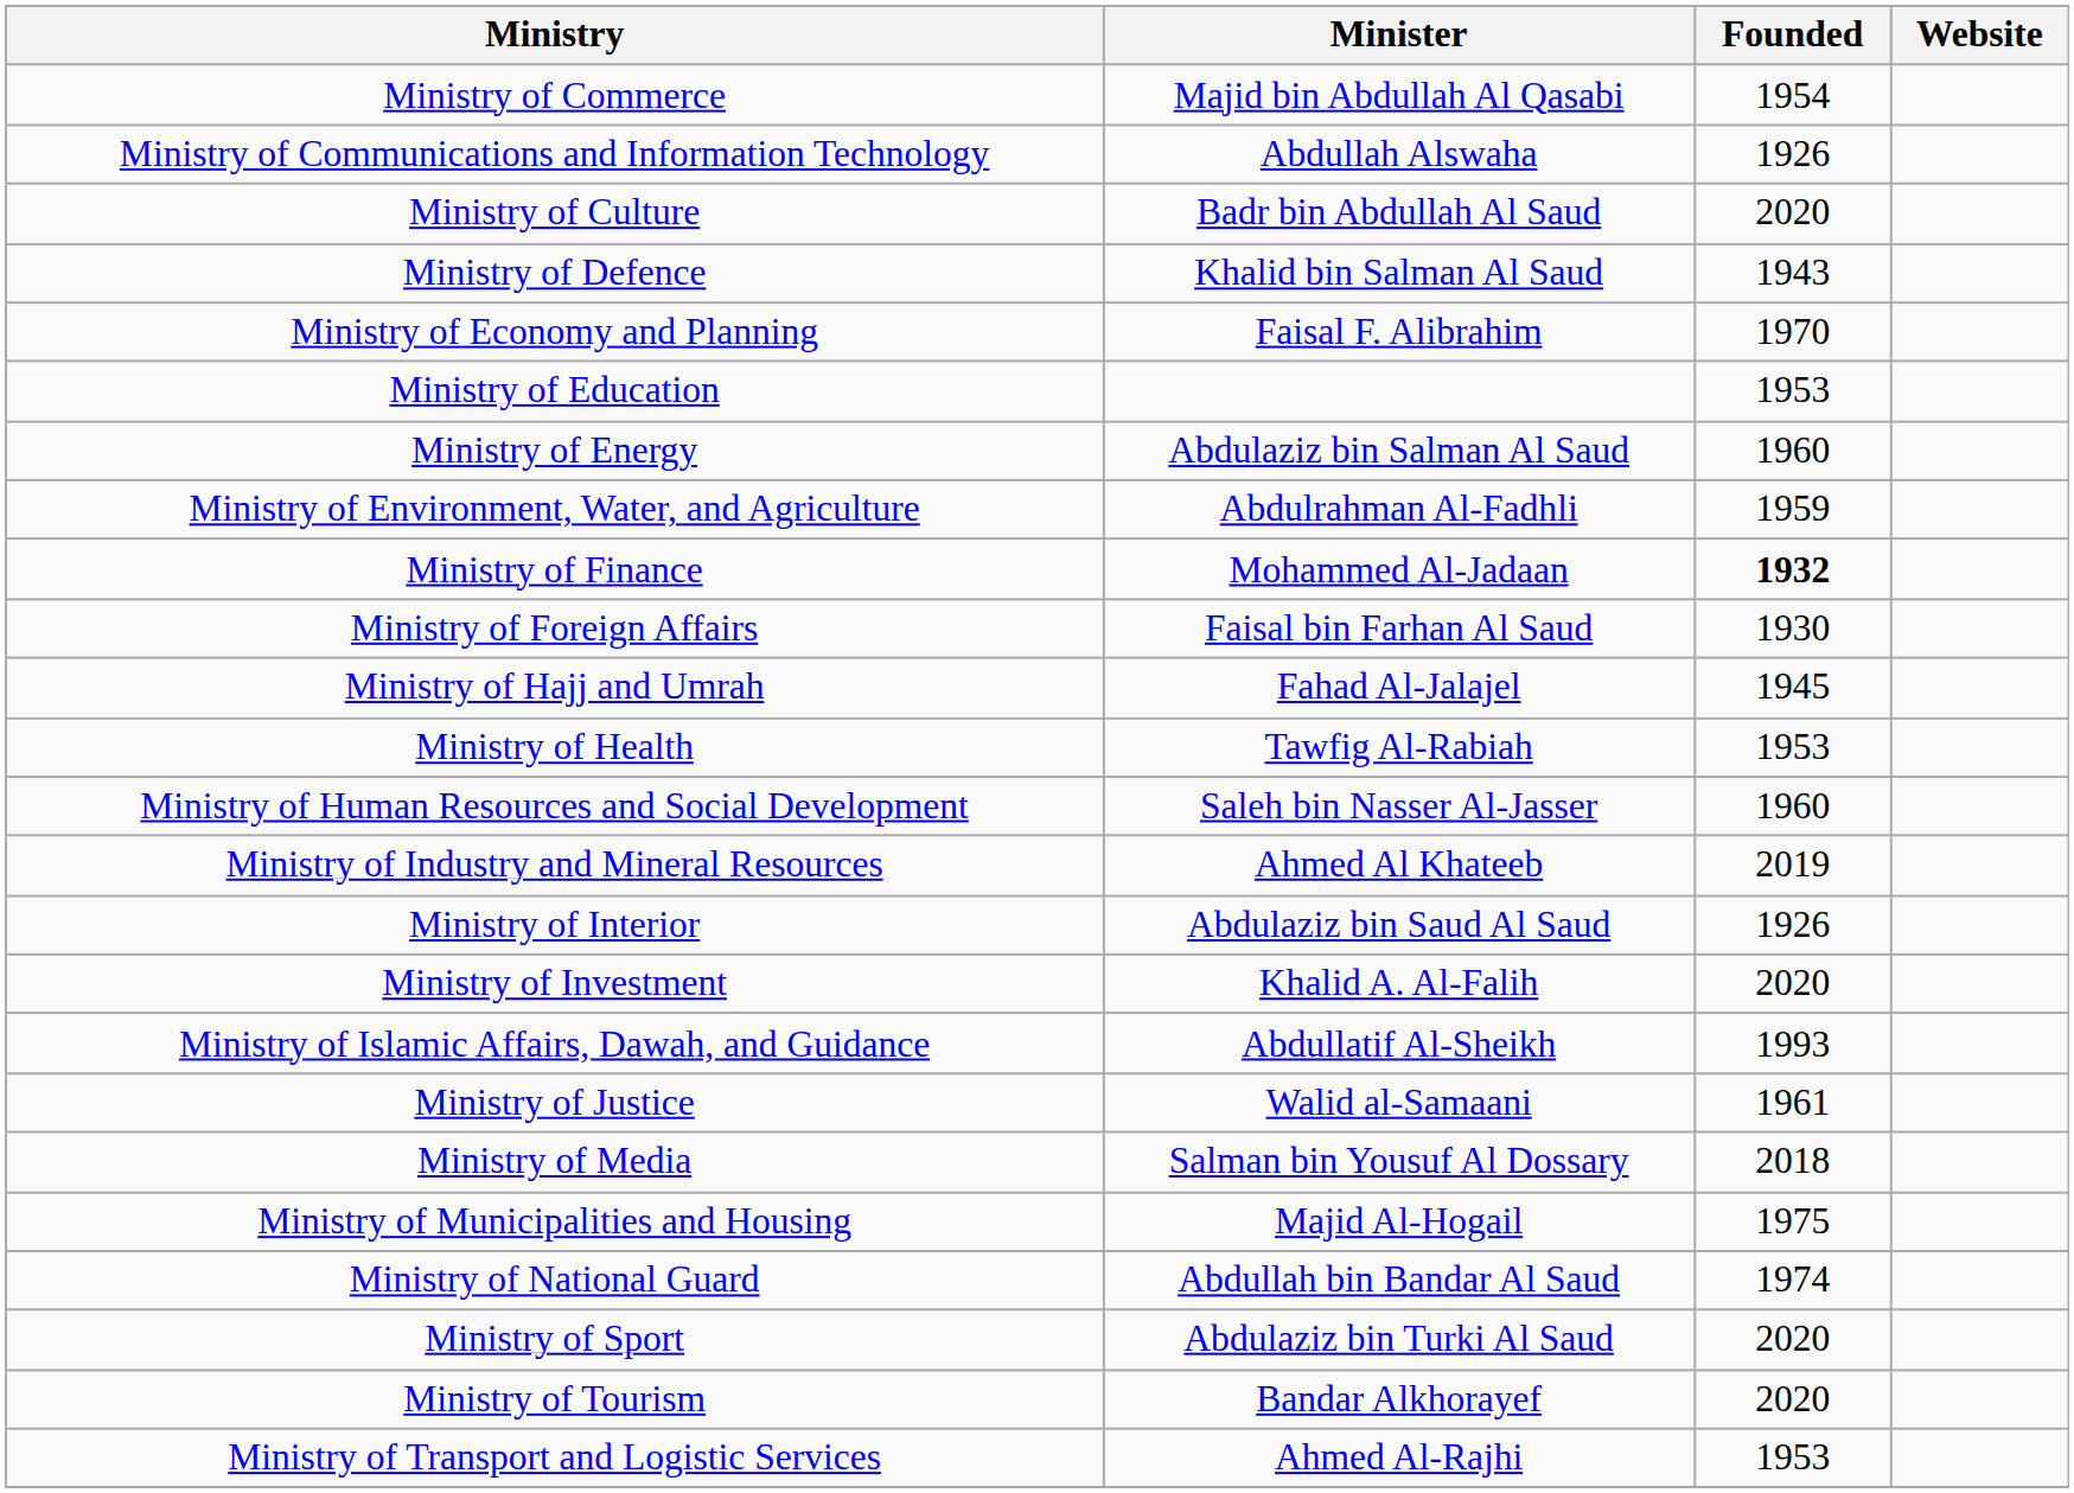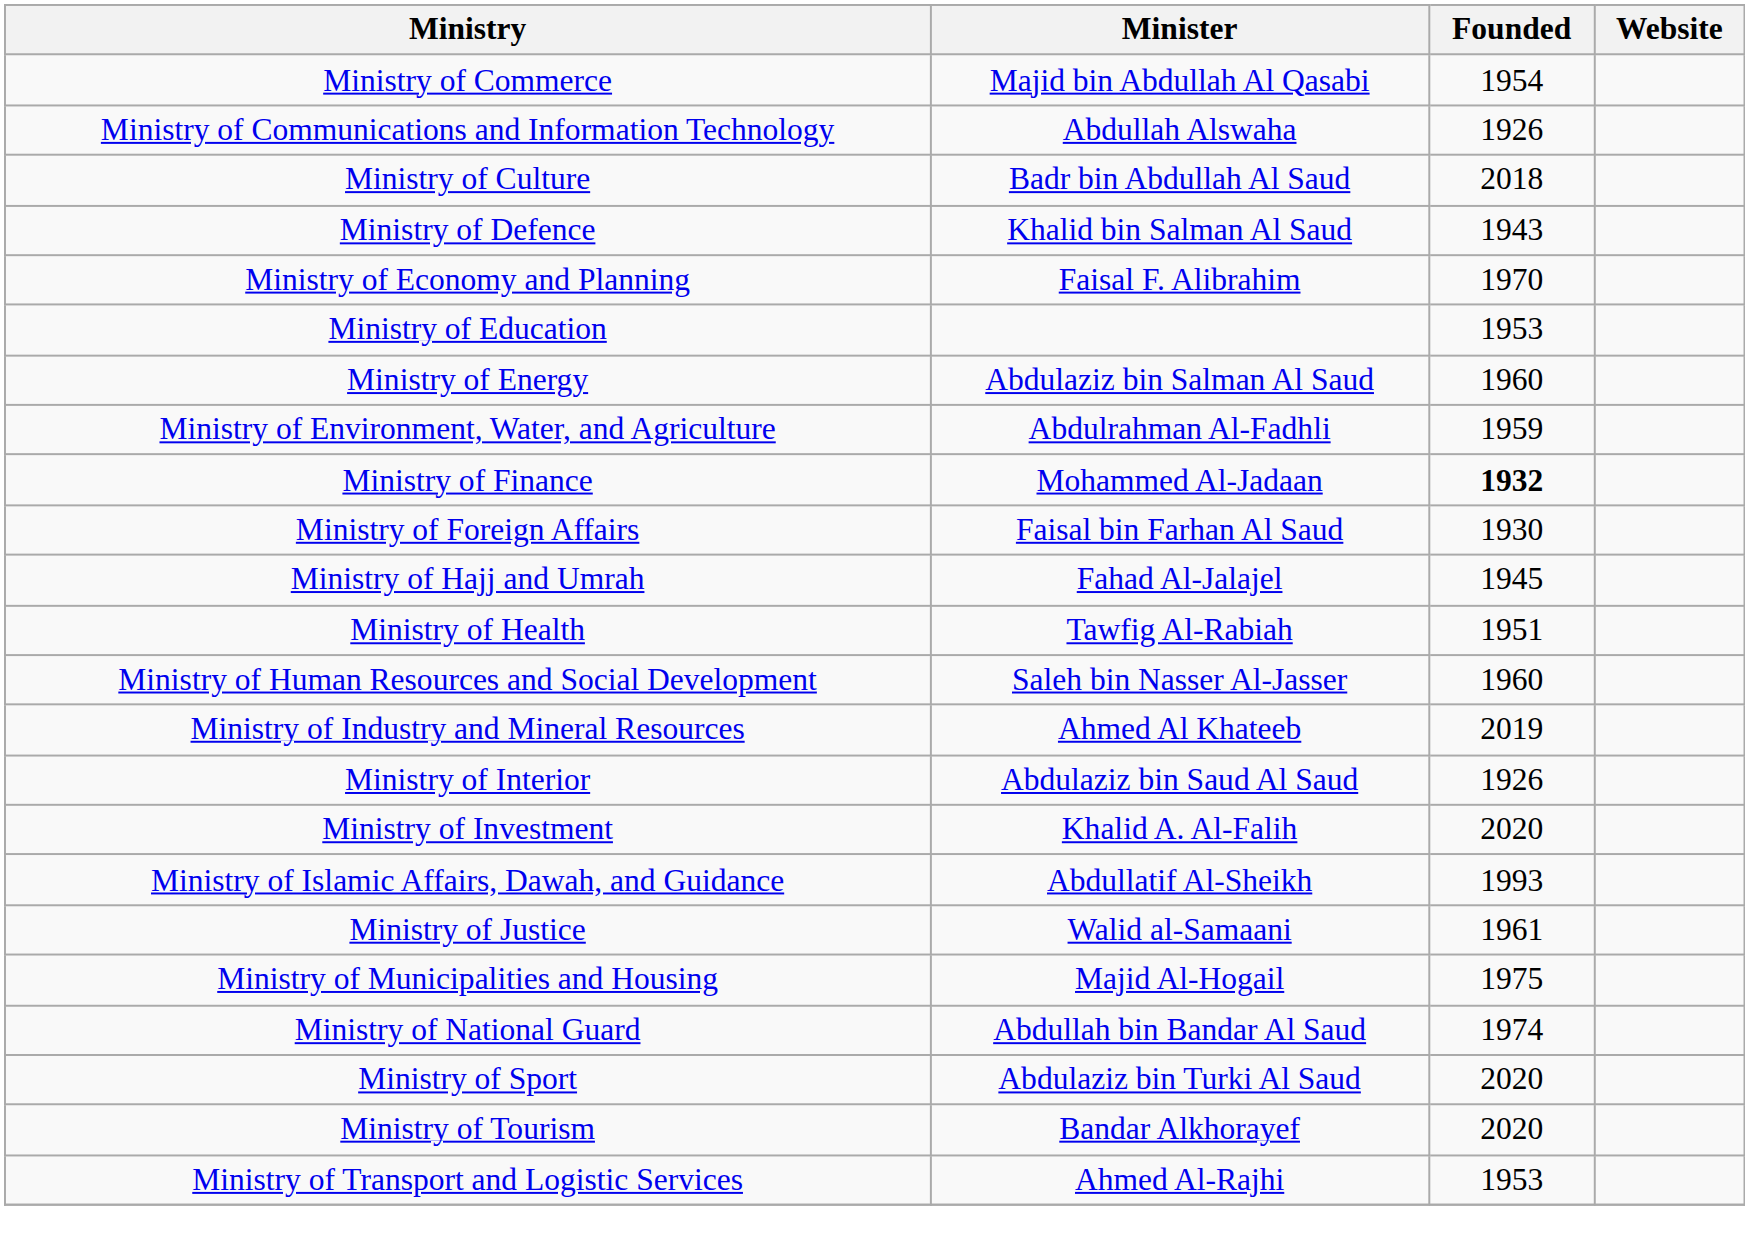Ministry of Culture | Founded: 2020 -> 2018
Ministry of Health | Founded: 1953 -> 1951
- row: Ministry of Media | Salman bin Yousuf Al Dossary | 2018
